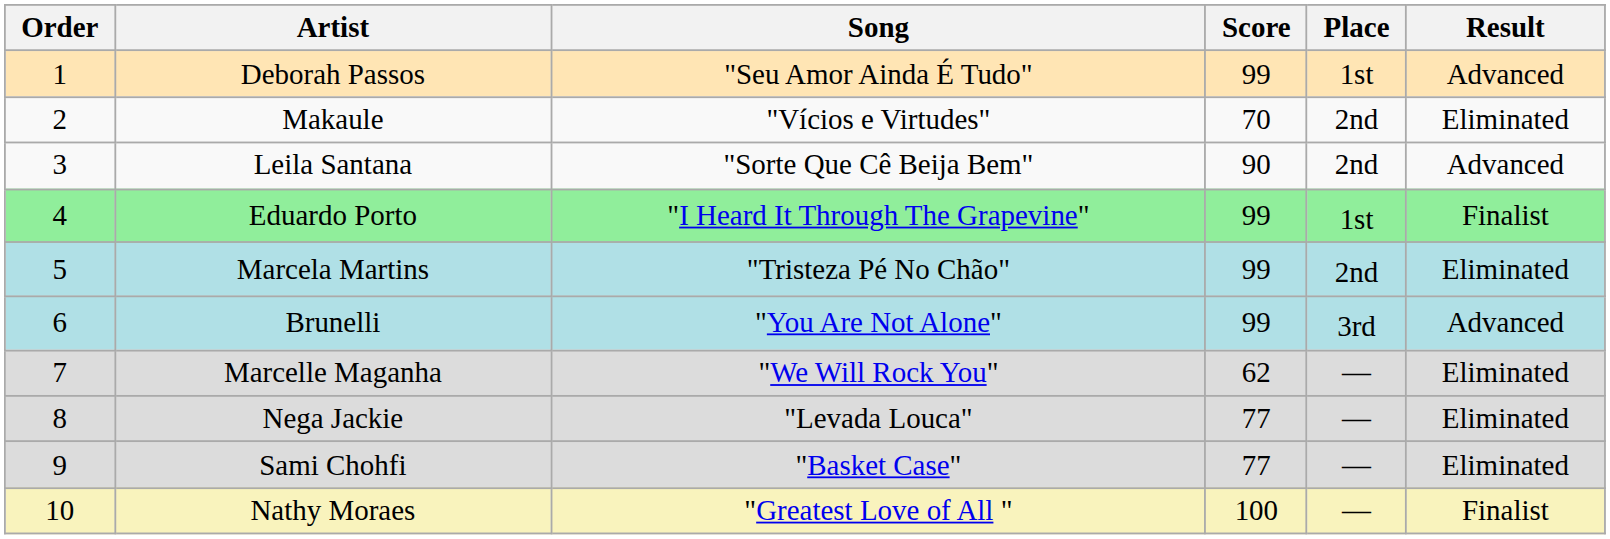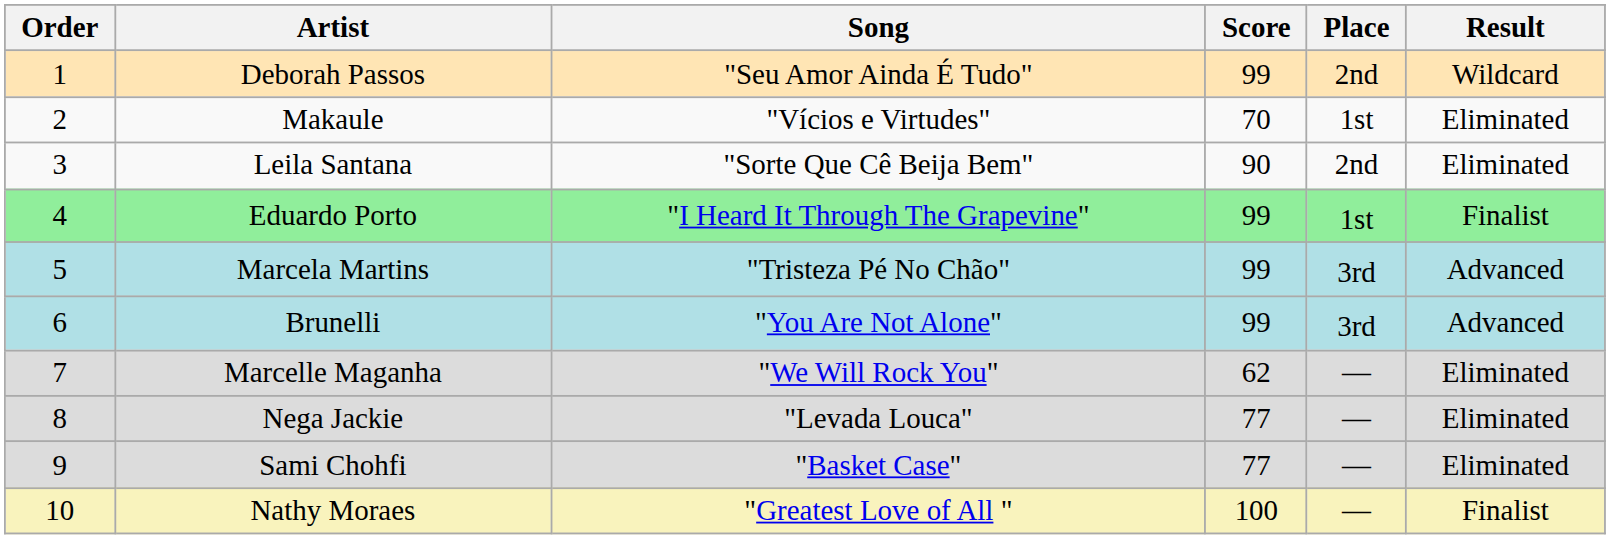Deborah Passos | Place: 1st -> 2nd
Deborah Passos | Result: Advanced -> Wildcard
Makaule | Place: 2nd -> 1st
Leila Santana | Result: Advanced -> Eliminated
Marcela Martins | Place: 2nd -> 3rd
Marcela Martins | Result: Eliminated -> Advanced
